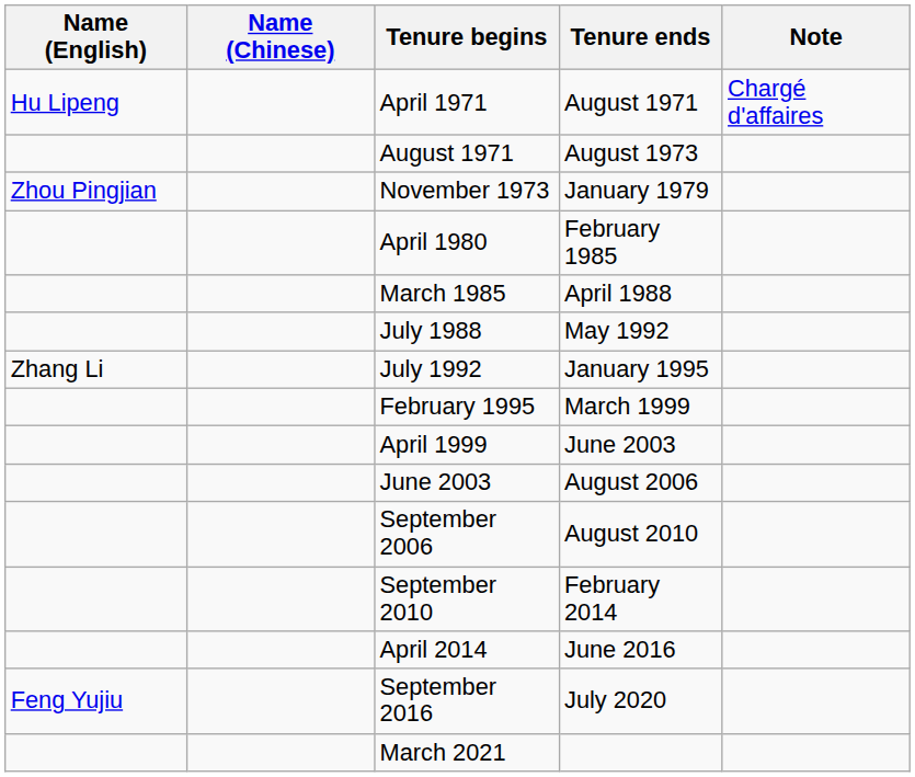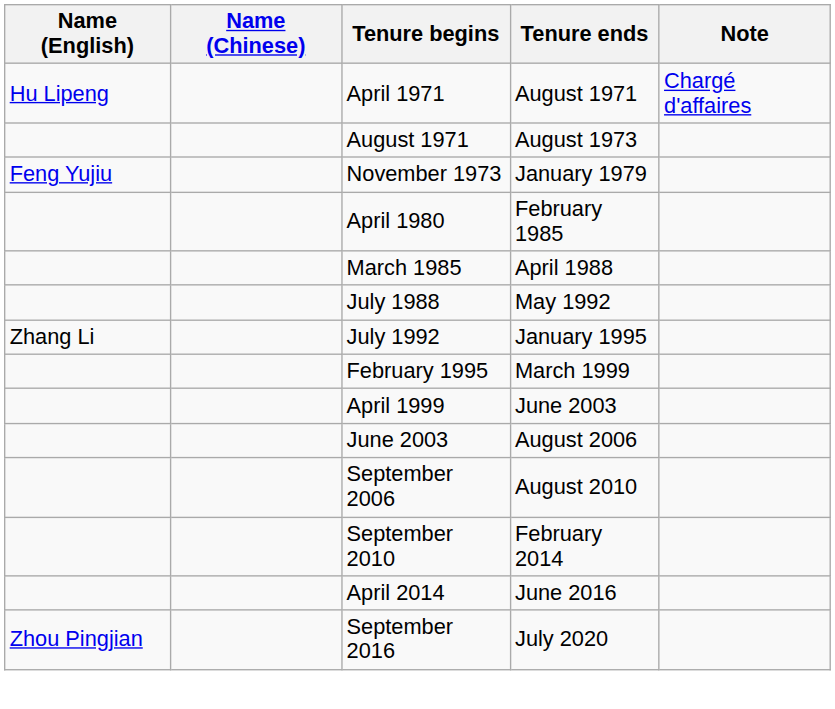November 1973 | Name (English): Zhou Pingjian -> Feng Yujiu
September 2016 | Name (English): Feng Yujiu -> Zhou Pingjian
- row: March 2021
